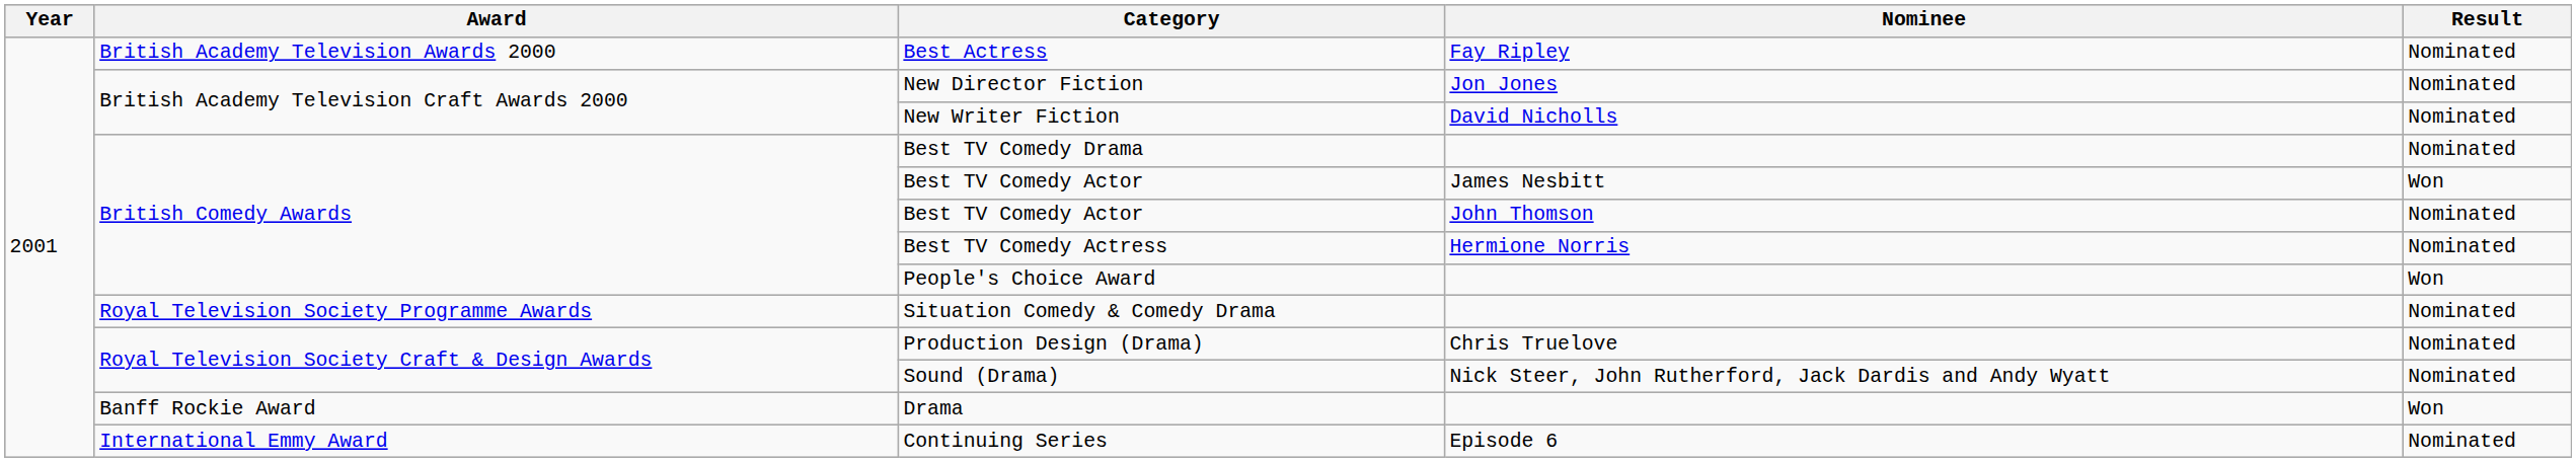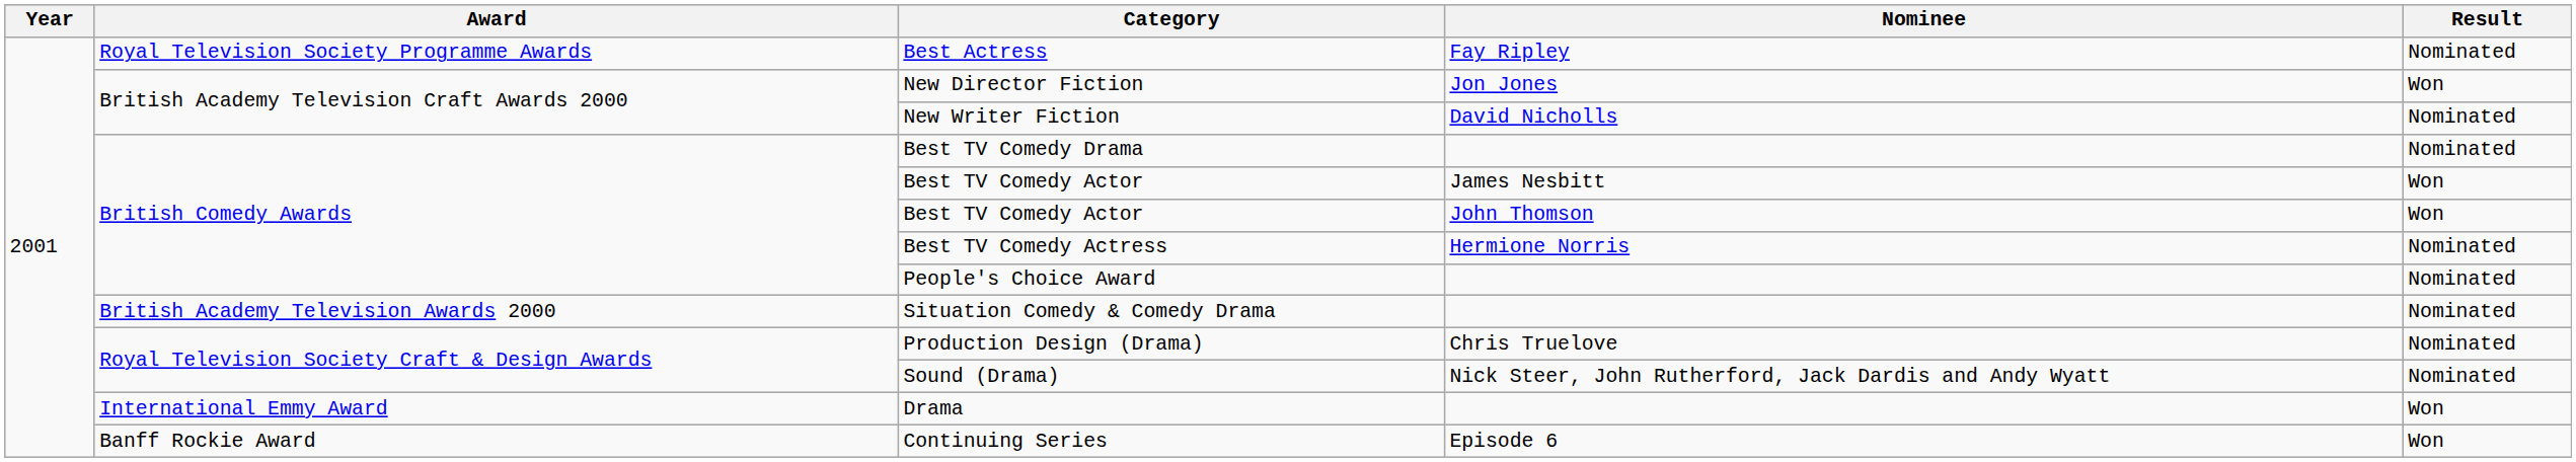Best Actress | Award: British Academy Television Awards 2000 -> Royal Television Society Programme Awards
New Director Fiction | Result: Nominated -> Won
Best TV Comedy Actor / John Thomson | Result: Nominated -> Won
People's Choice Award | Result: Won -> Nominated
Situation Comedy & Comedy Drama | Award: Royal Television Society Programme Awards -> British Academy Television Awards 2000
Drama | Award: Banff Rockie Award -> International Emmy Award
Continuing Series | Award: International Emmy Award -> Banff Rockie Award
Continuing Series | Result: Nominated -> Won
